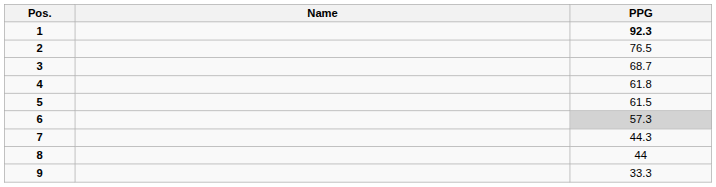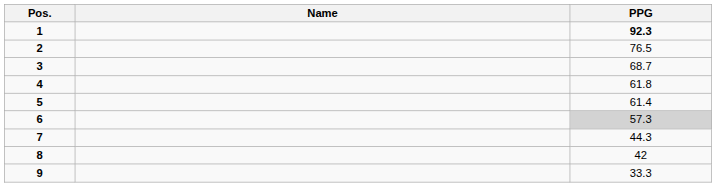5 | PPG: 61.5 -> 61.4
8 | PPG: 44 -> 42
